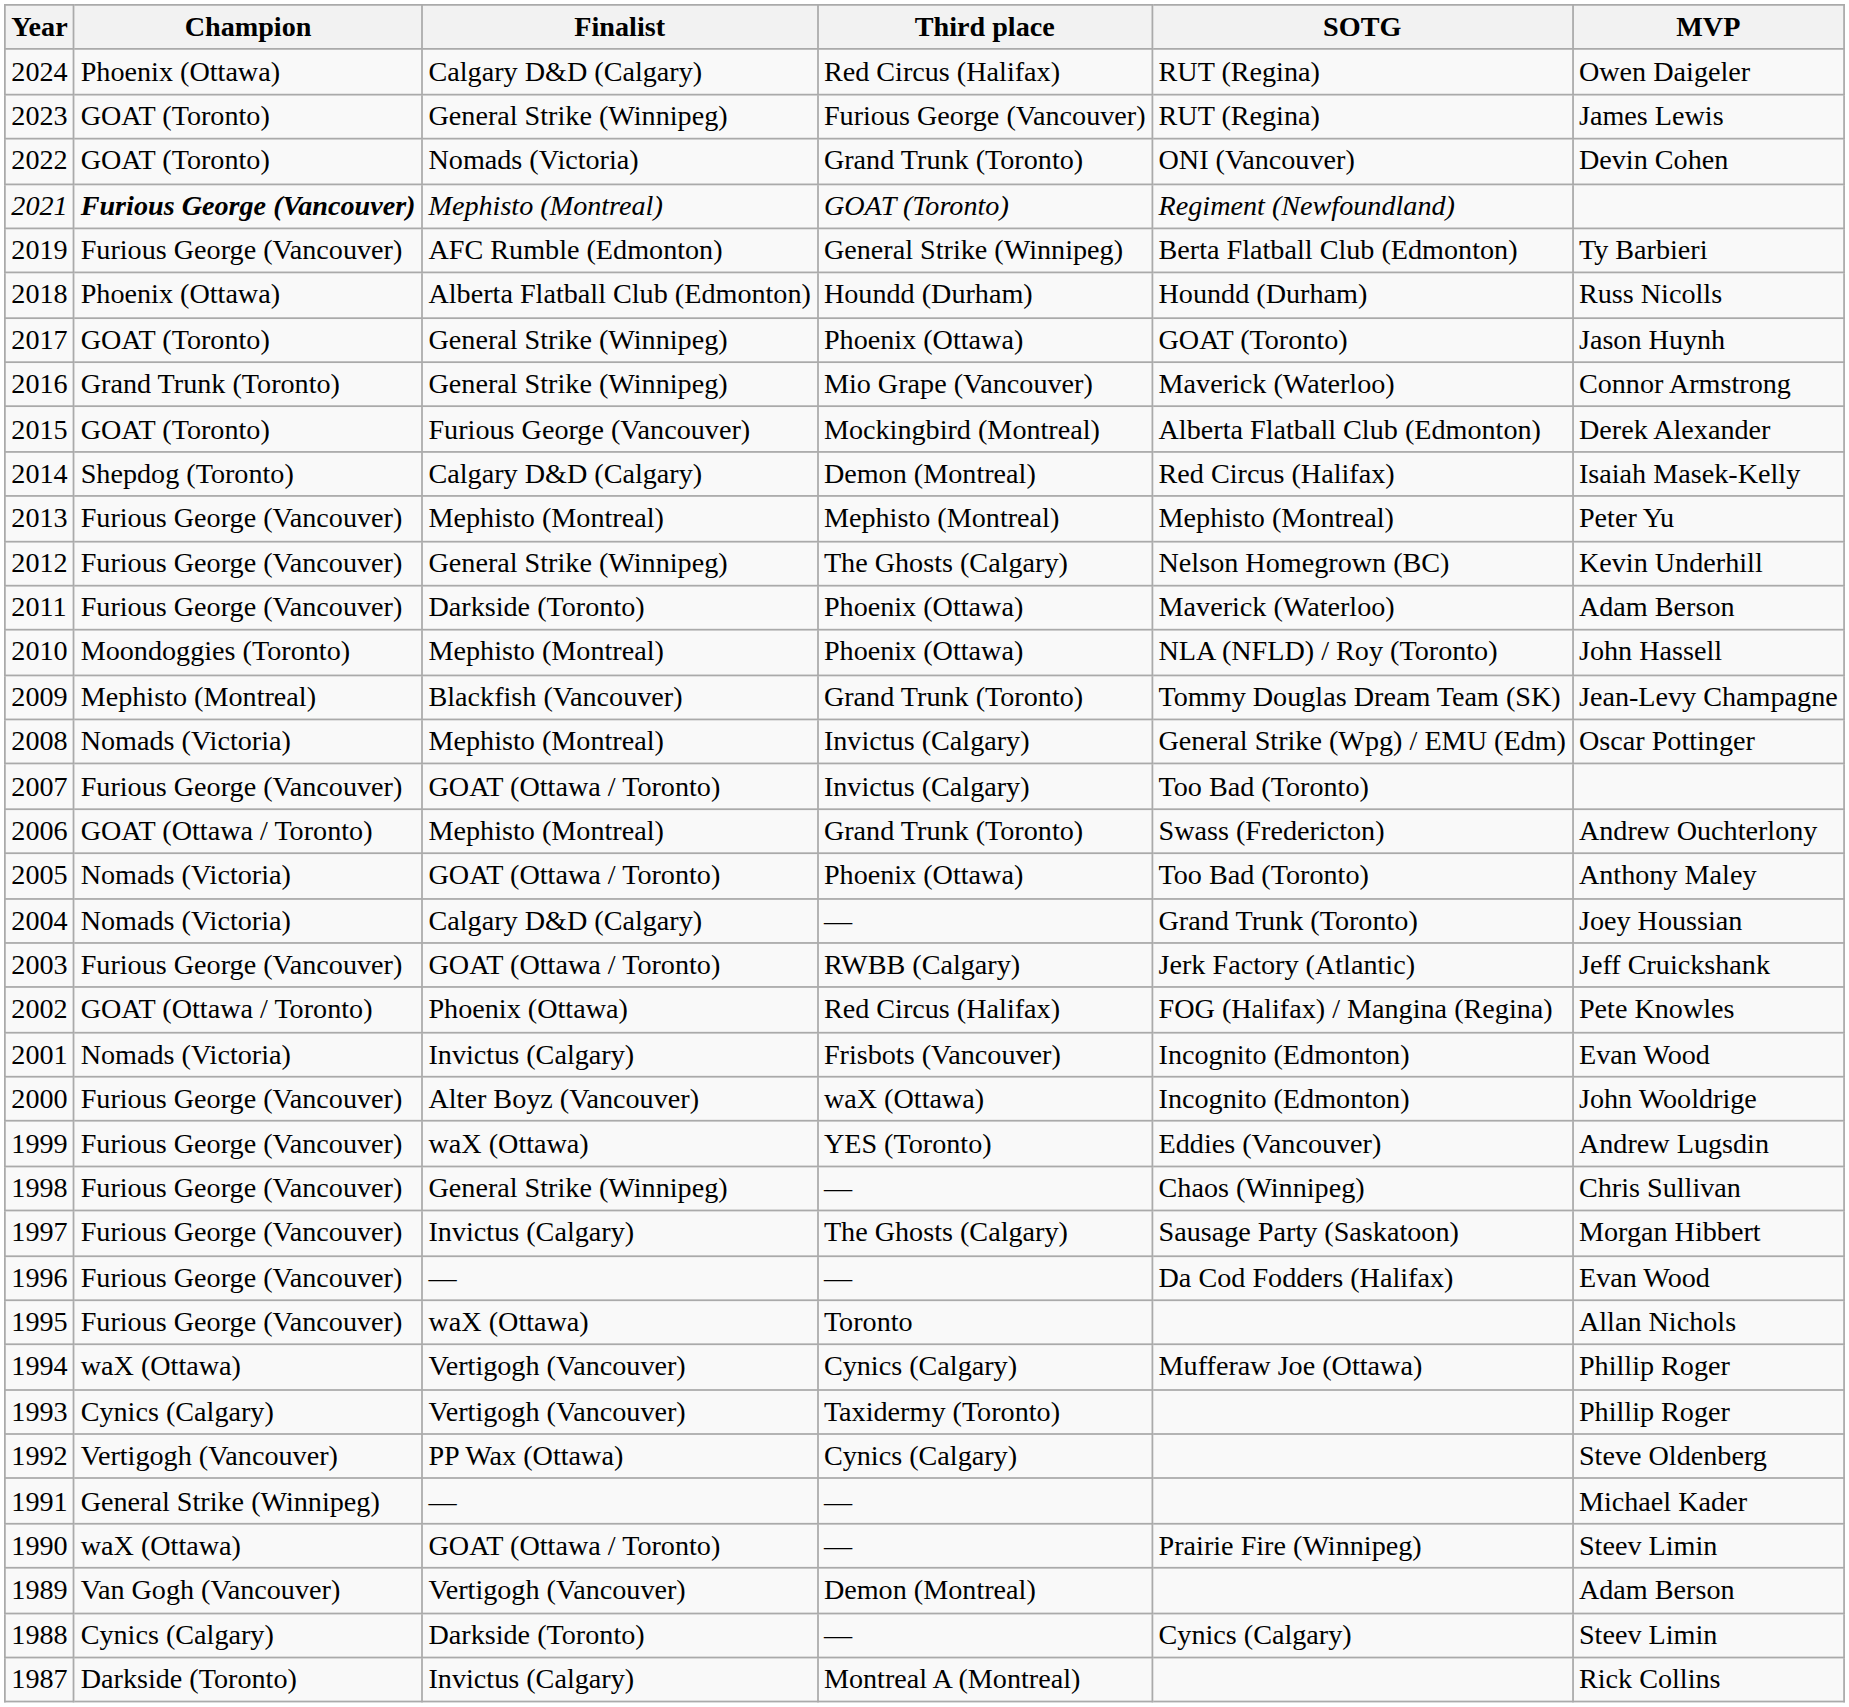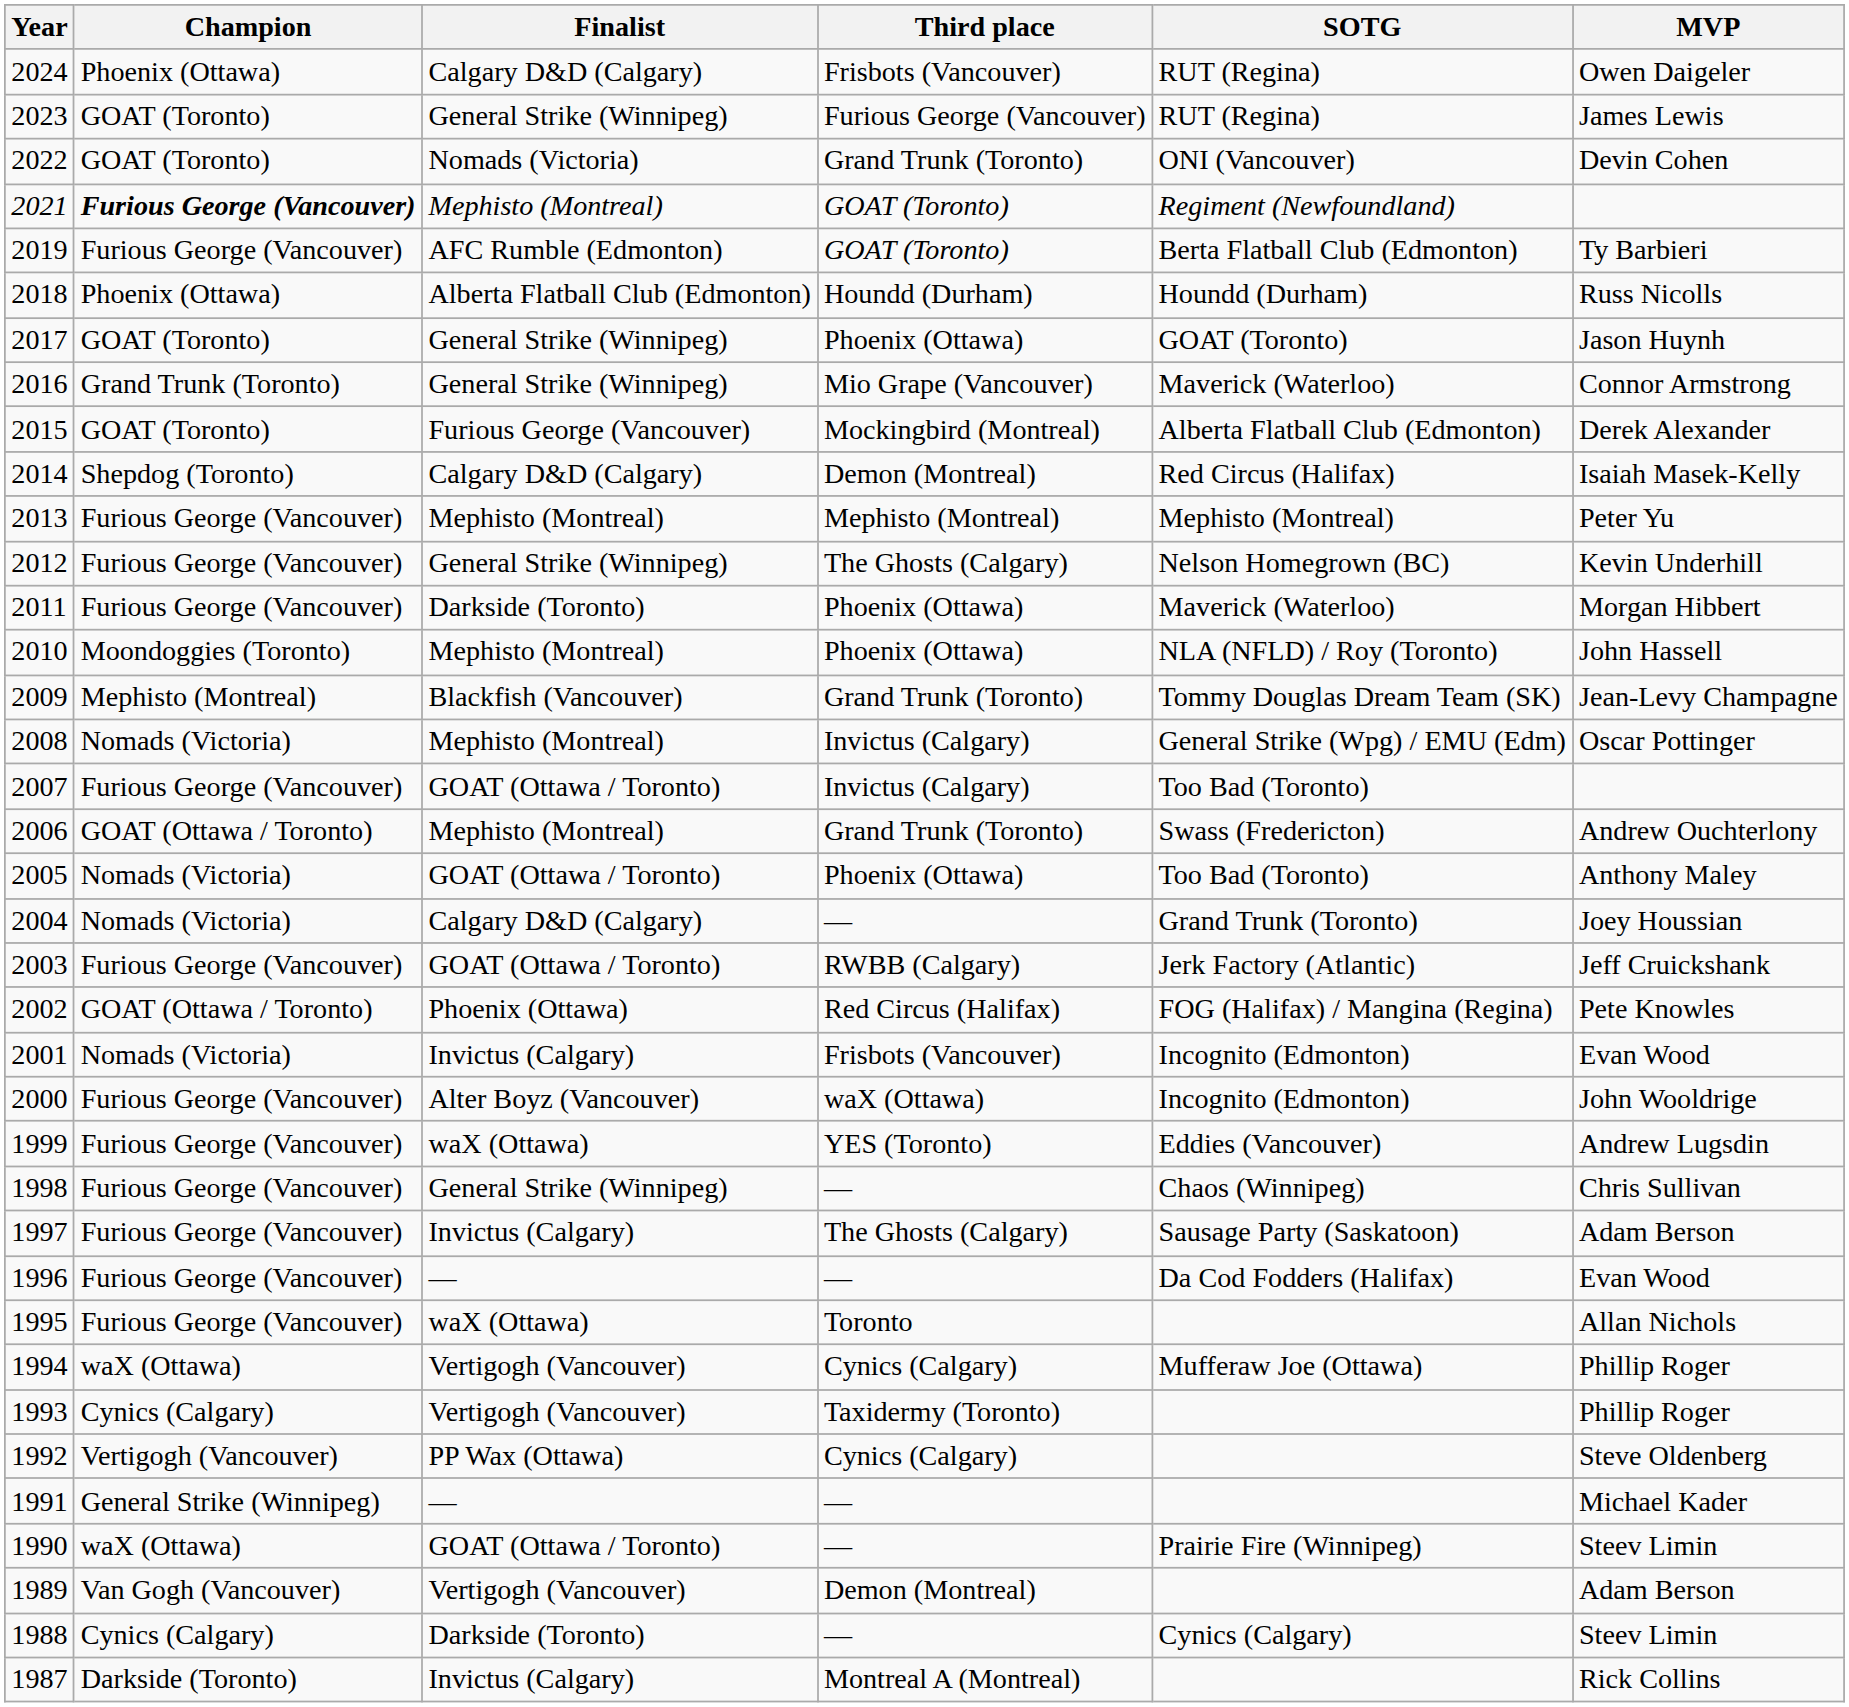2024 | Third place: Red Circus (Halifax) -> Frisbots (Vancouver)
2019 | Third place: General Strike (Winnipeg) -> GOAT (Toronto)
2011 | MVP: Adam Berson -> Morgan Hibbert
1997 | MVP: Morgan Hibbert -> Adam Berson
